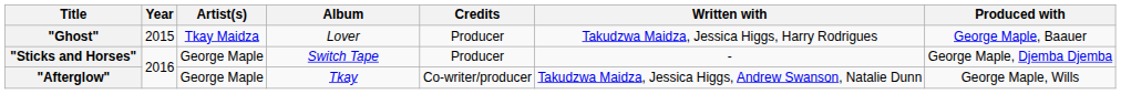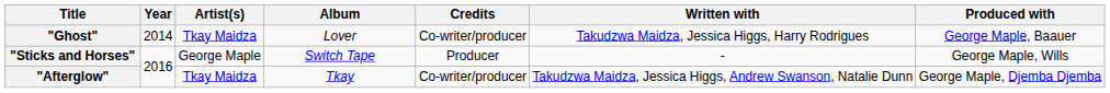"Ghost" | Year: 2015 -> 2014
"Ghost" | Credits: Producer -> Co-writer/producer
"Sticks and Horses" | Produced with: George Maple, Djemba Djemba -> George Maple, Wills
"Afterglow" | Artist(s): George Maple -> Tkay Maidza
"Afterglow" | Produced with: George Maple, Wills -> George Maple, Djemba Djemba
